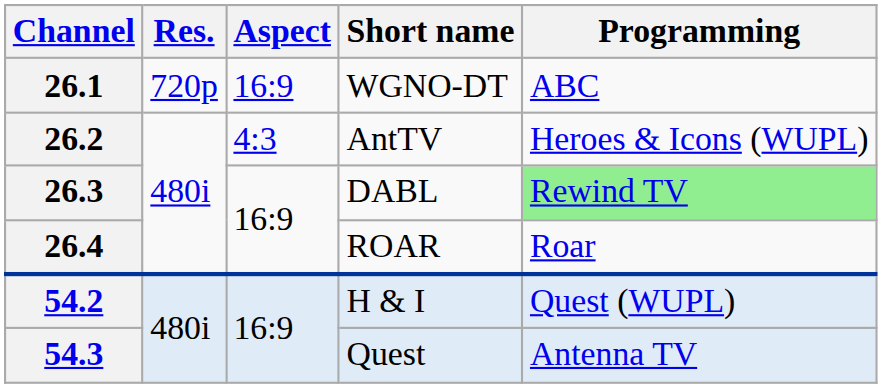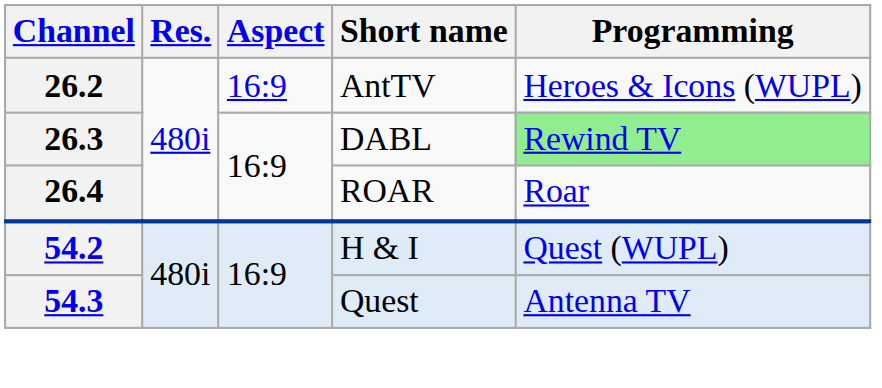- row: 26.1 | 720p | 16:9 | WGNO-DT | ABC
26.2 | Aspect: 4:3 -> 16:9
